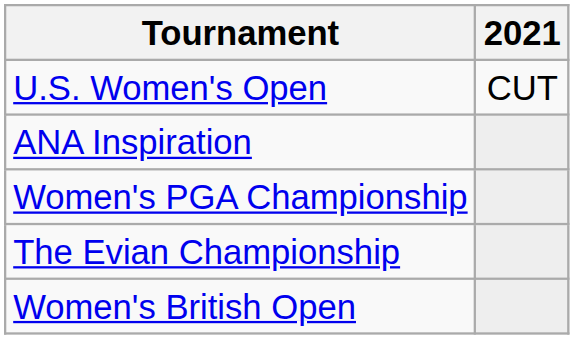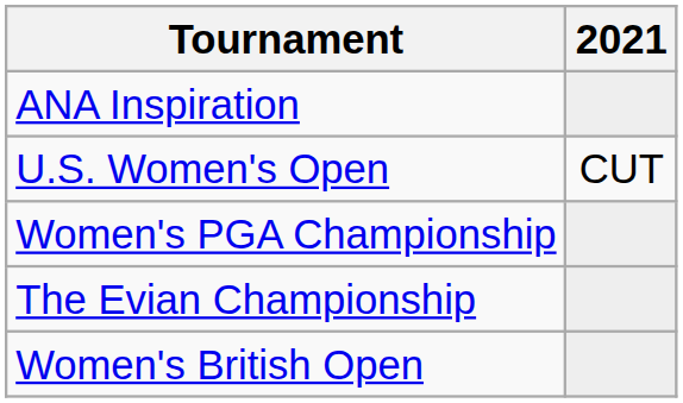rows swapped: ANA Inspiration <-> U.S. Women's Open
